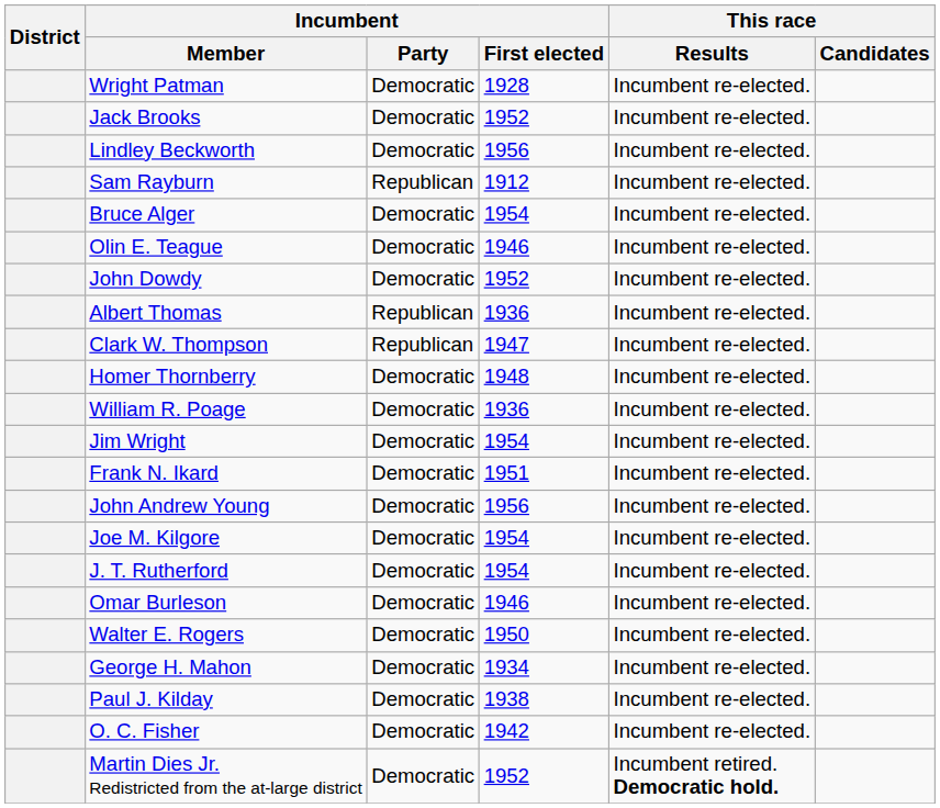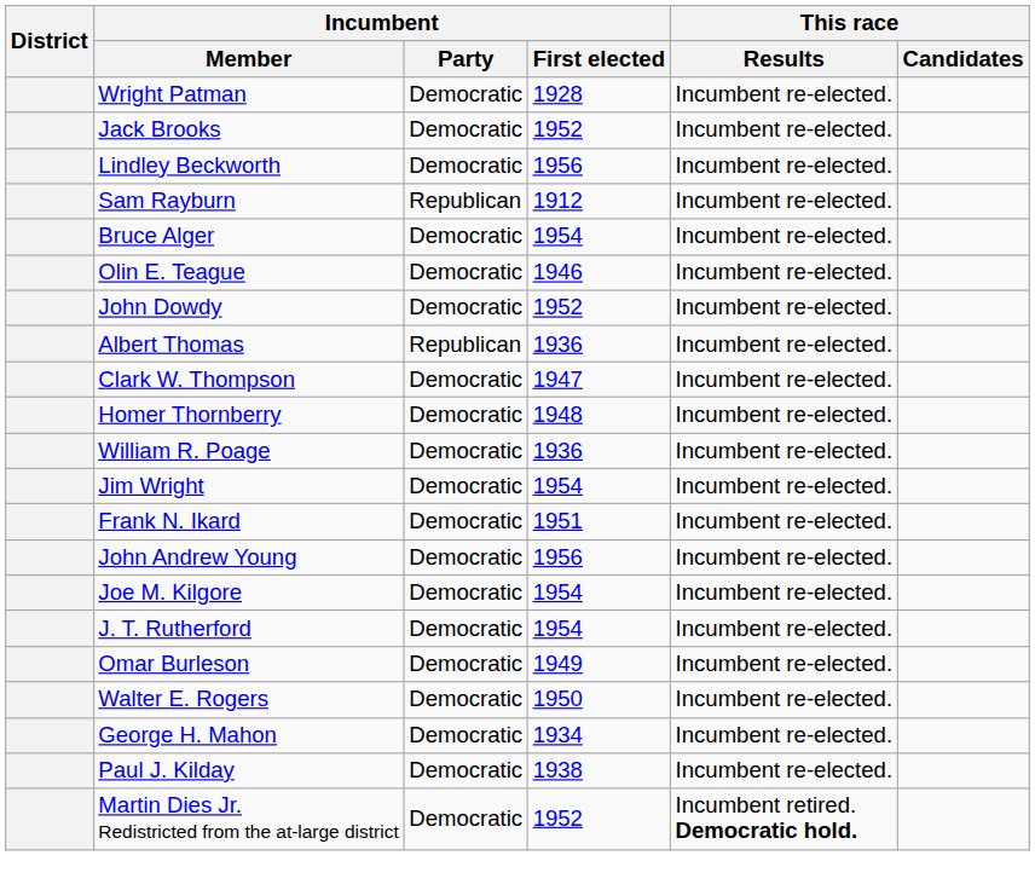Clark W. Thompson | Incumbent / Party: Republican -> Democratic
Omar Burleson | Incumbent / First elected: 1946 -> 1949
- row: O. C. Fisher | Democratic | 1942 | Incumbent re-elected.
